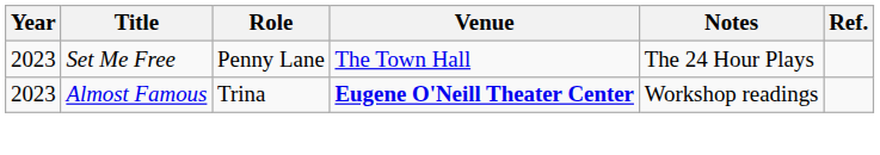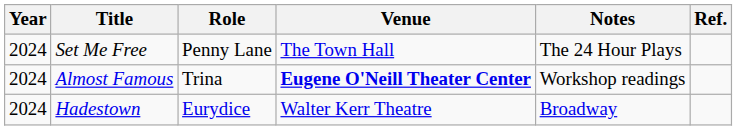Set Me Free | Year: 2023 -> 2024
Almost Famous | Year: 2023 -> 2024
+ row: 2024 | Hadestown | Eurydice | Walter Kerr Theatre | Broadway
